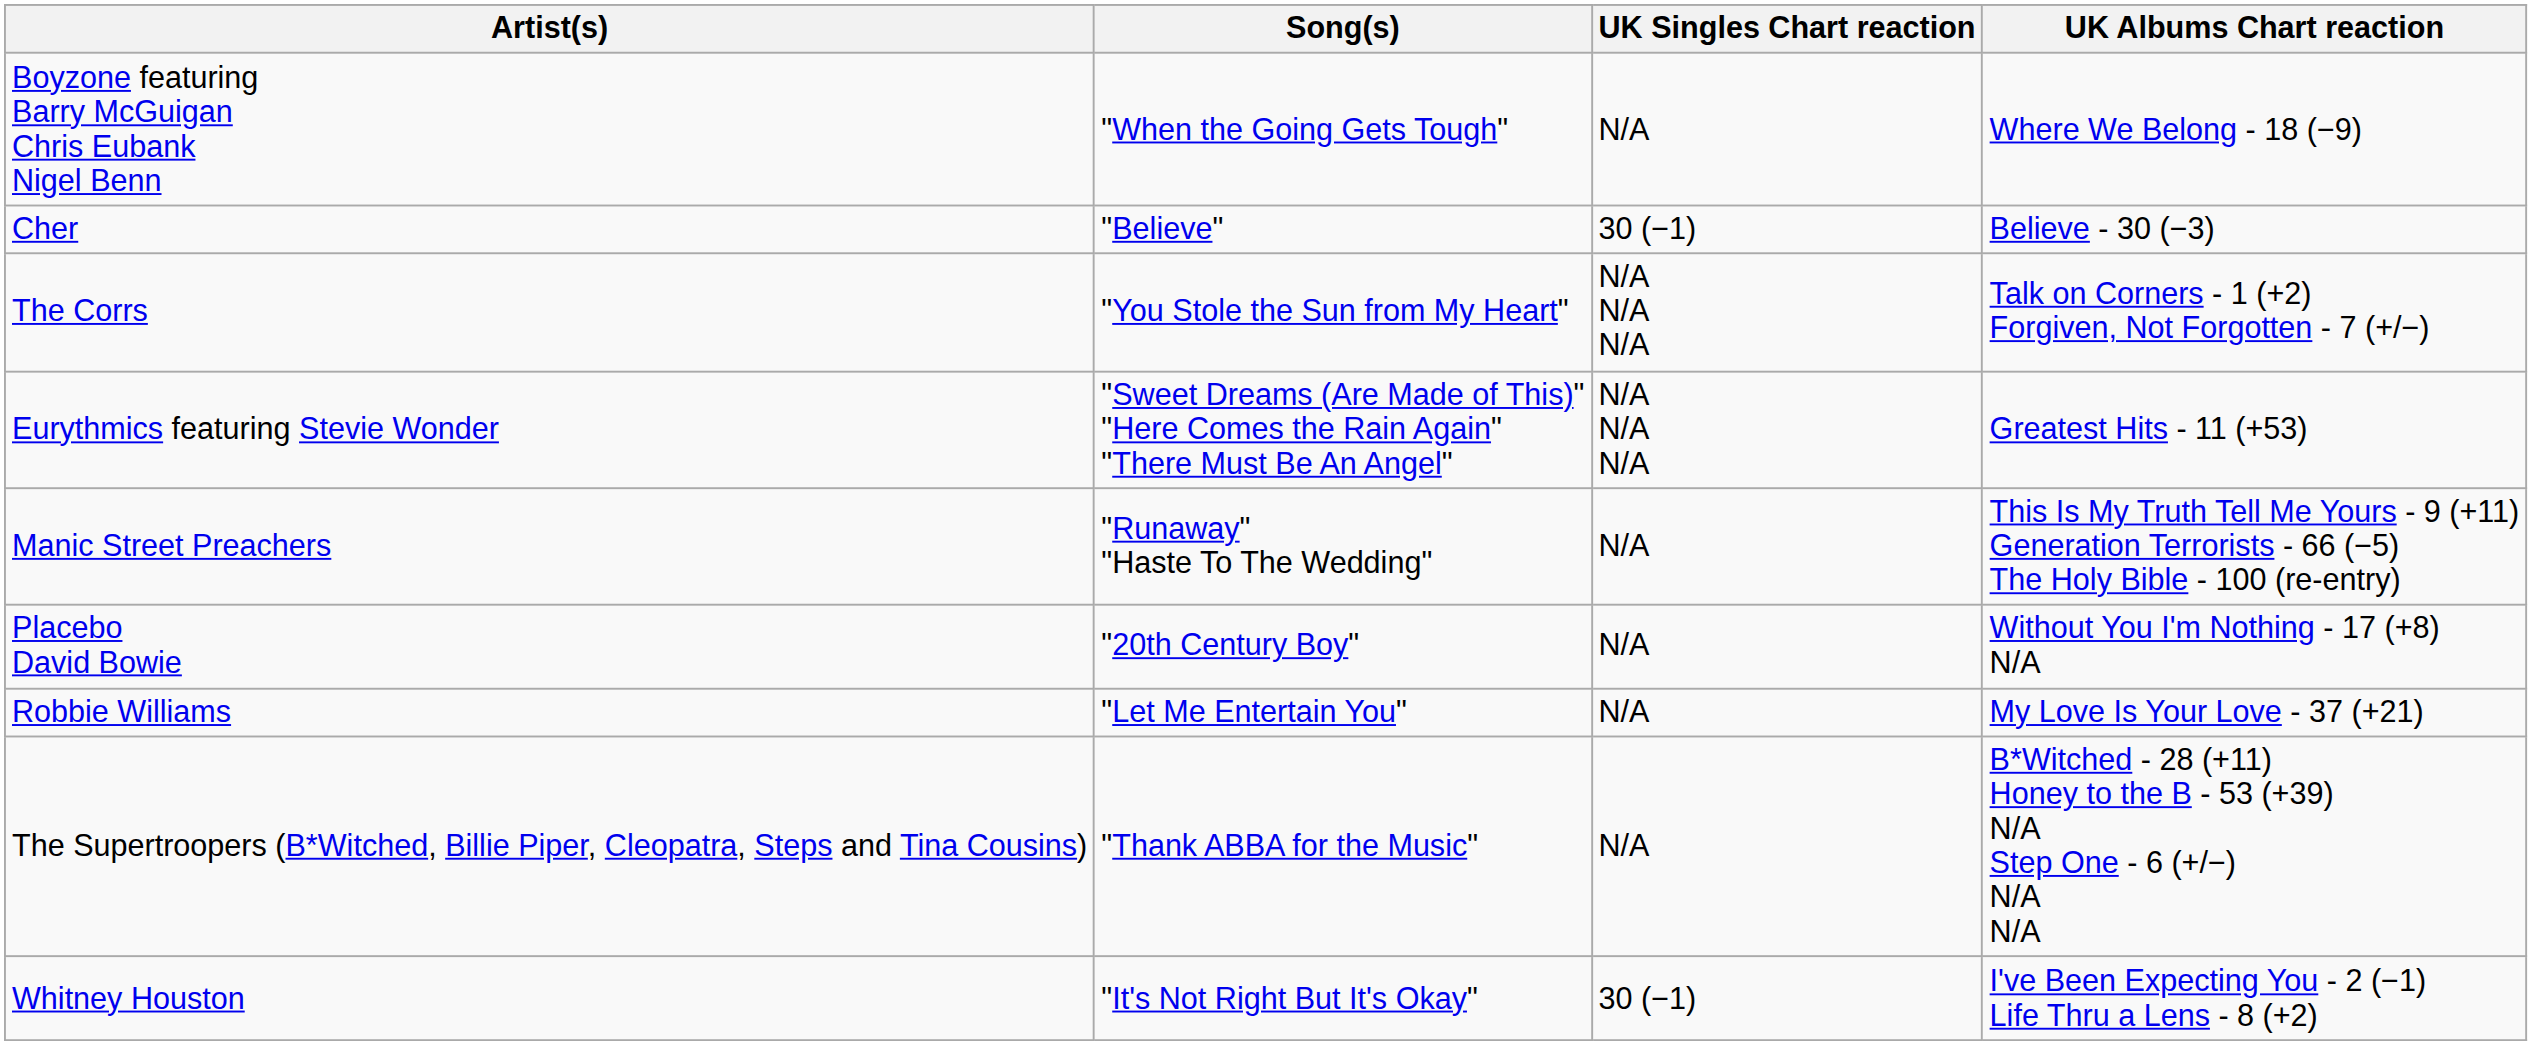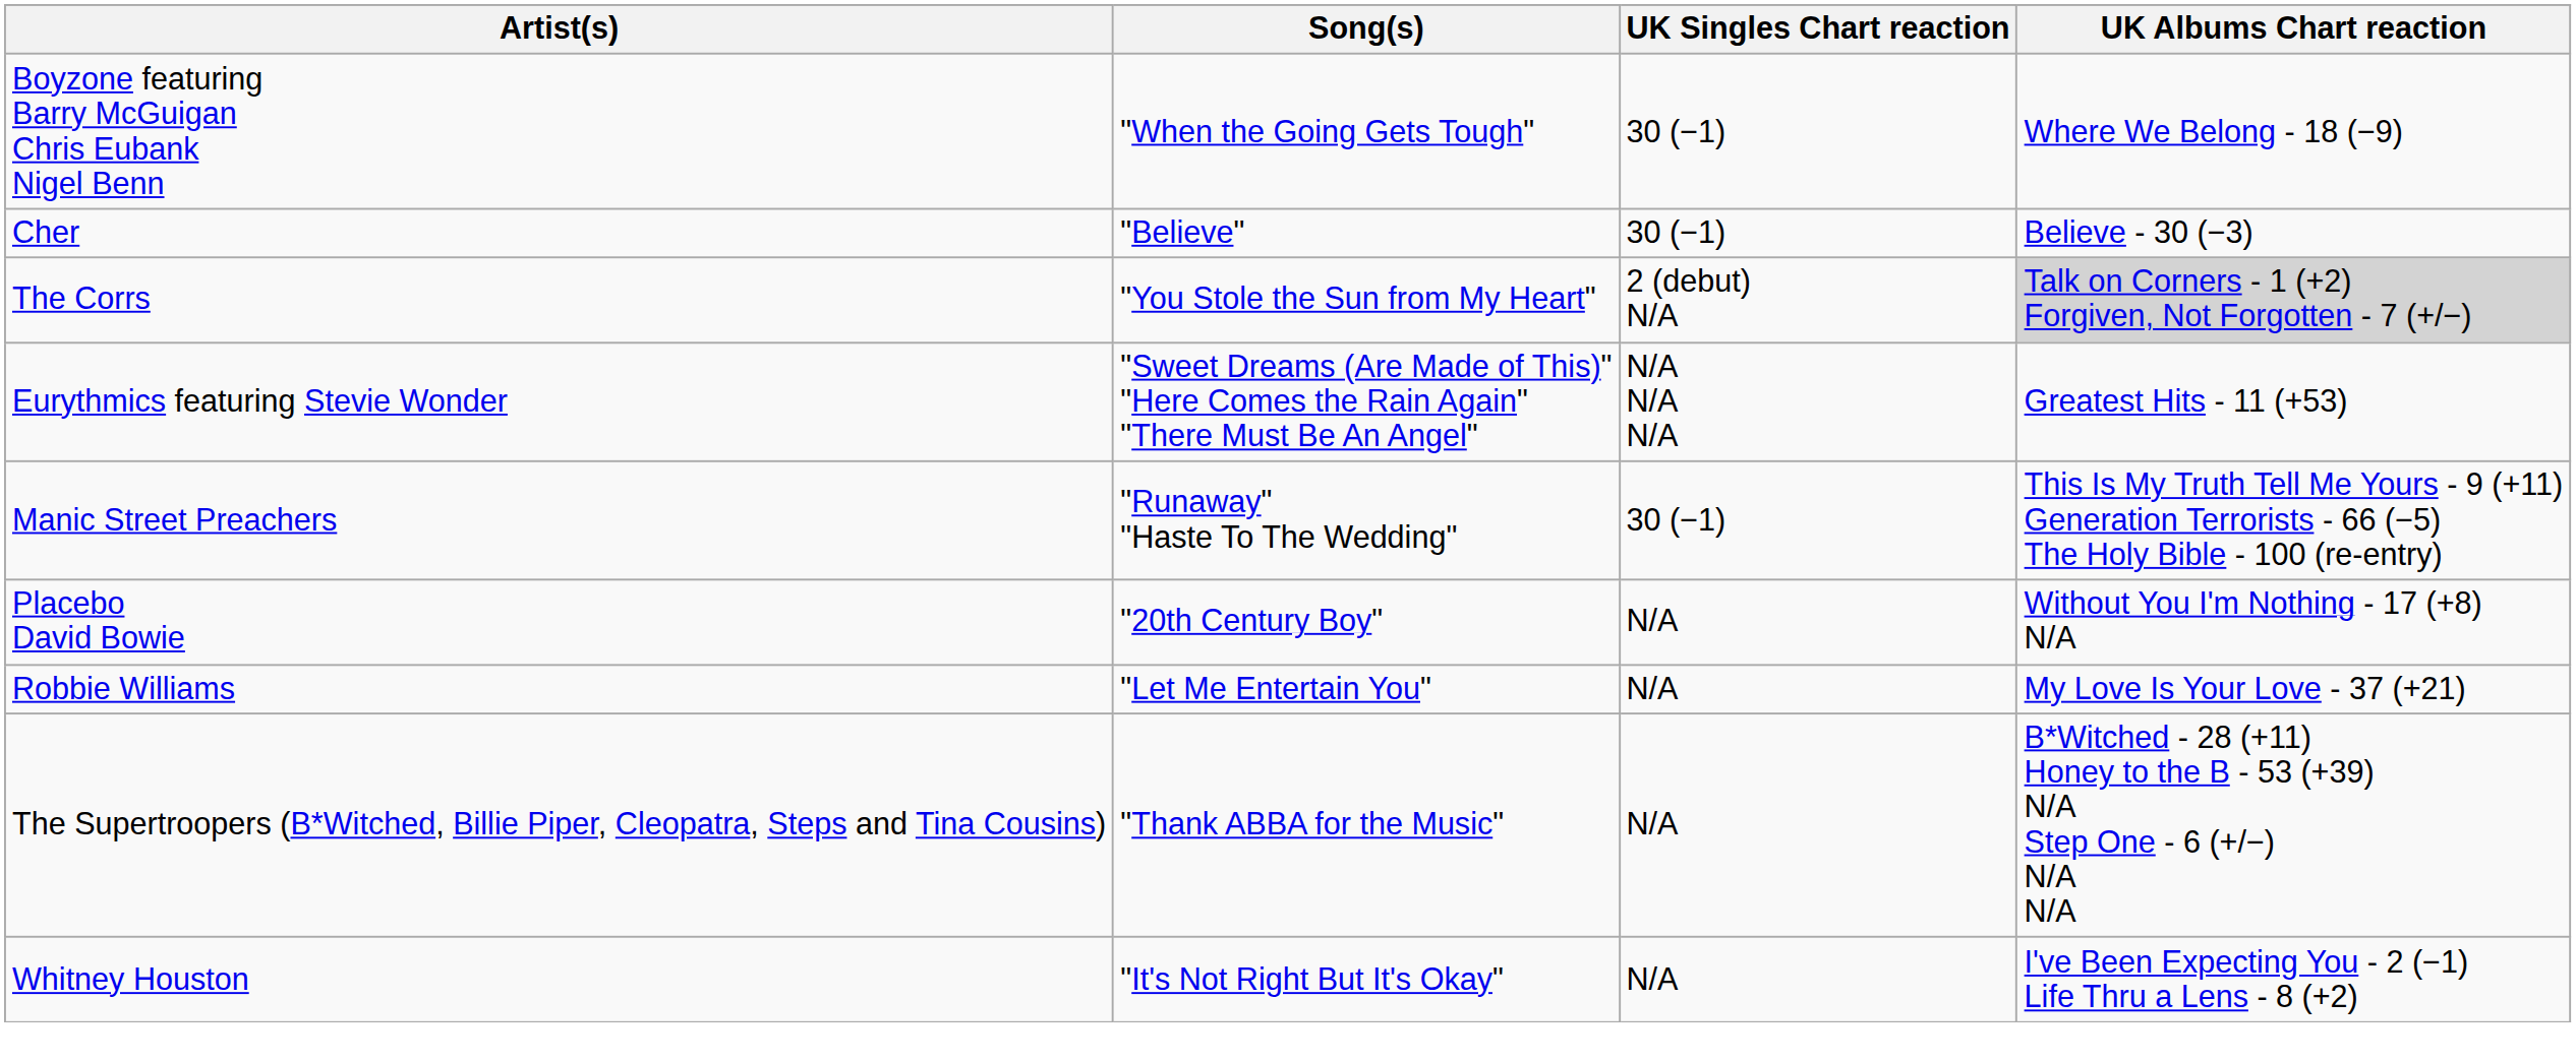Boyzone featuring Barry McGuigan Chris Eubank Nigel Benn | UK Singles Chart reaction: N/A -> 30 (−1)
The Corrs | UK Singles Chart reaction: N/A N/A N/A -> 2 (debut) N/A
The Corrs | UK Albums Chart reaction: no background -> lightgrey background
Manic Street Preachers | UK Singles Chart reaction: N/A -> 30 (−1)
Whitney Houston | UK Singles Chart reaction: 30 (−1) -> N/A
